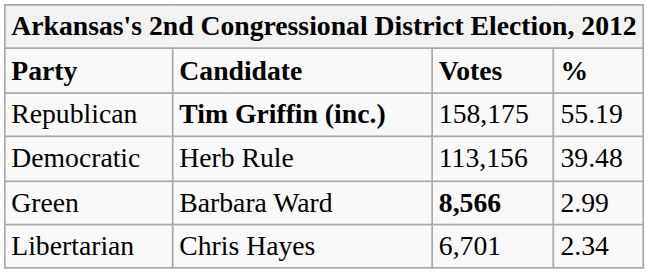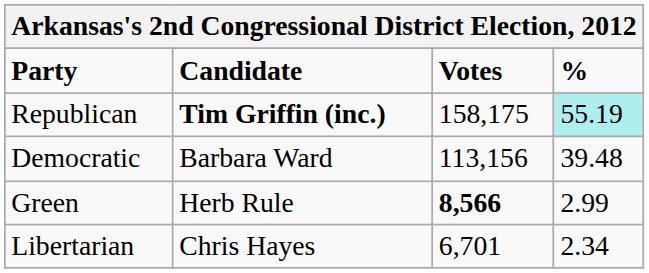Republican | %: no background -> paleturquoise background
Democratic | Candidate: Herb Rule -> Barbara Ward
Green | Candidate: Barbara Ward -> Herb Rule
